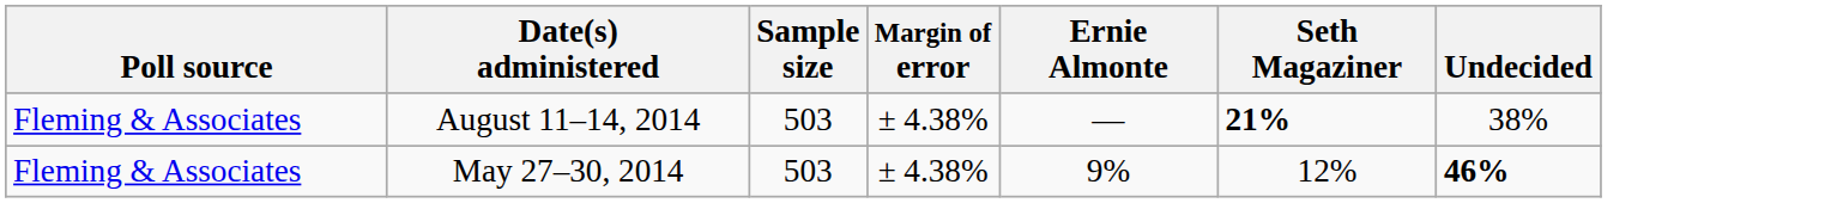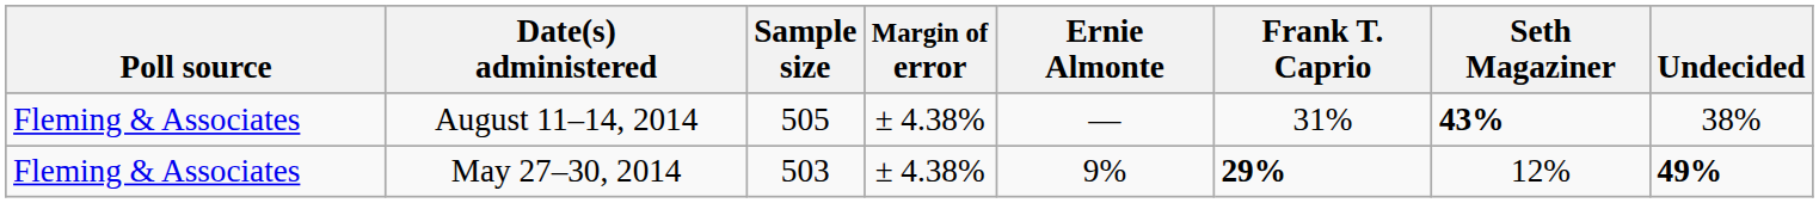+ column: Frank T. Caprio | 31% | 29%
August 11–14, 2014 | Sample size: 503 -> 505
August 11–14, 2014 | Seth Magaziner: 21% -> 43%
May 27–30, 2014 | Undecided: 46% -> 49%
